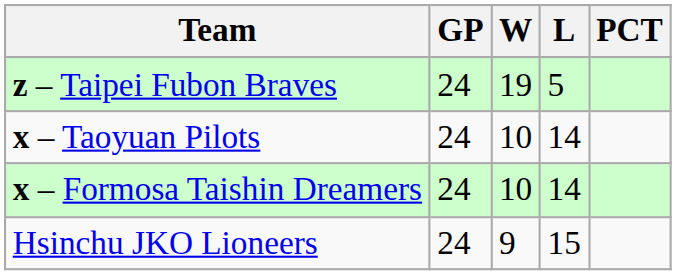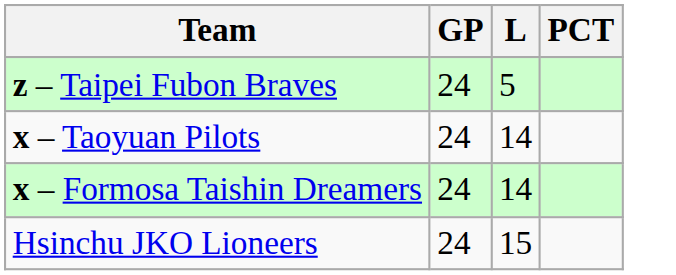- column: W | 19 | 10 | 10 | 9
